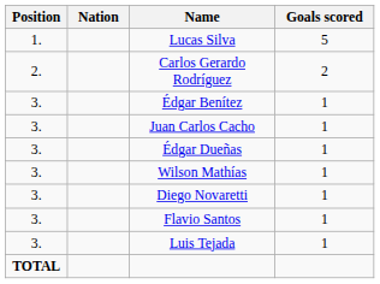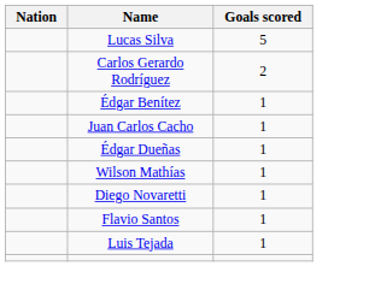- column: Position | 1. | 2. | 3. | 3. | 3. | 3. | 3. | 3. | 3. | TOTAL
